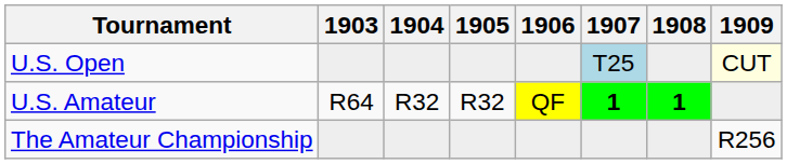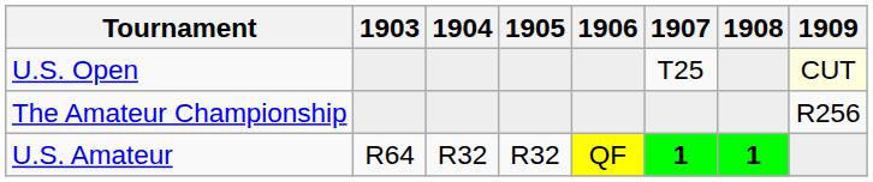U.S. Open | 1907: lightblue background -> no background
rows swapped: U.S. Amateur <-> The Amateur Championship
